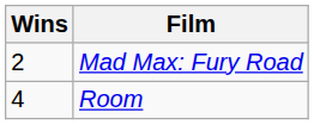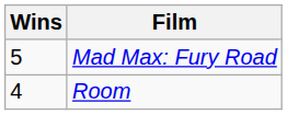Mad Max: Fury Road | Wins: 2 -> 5
